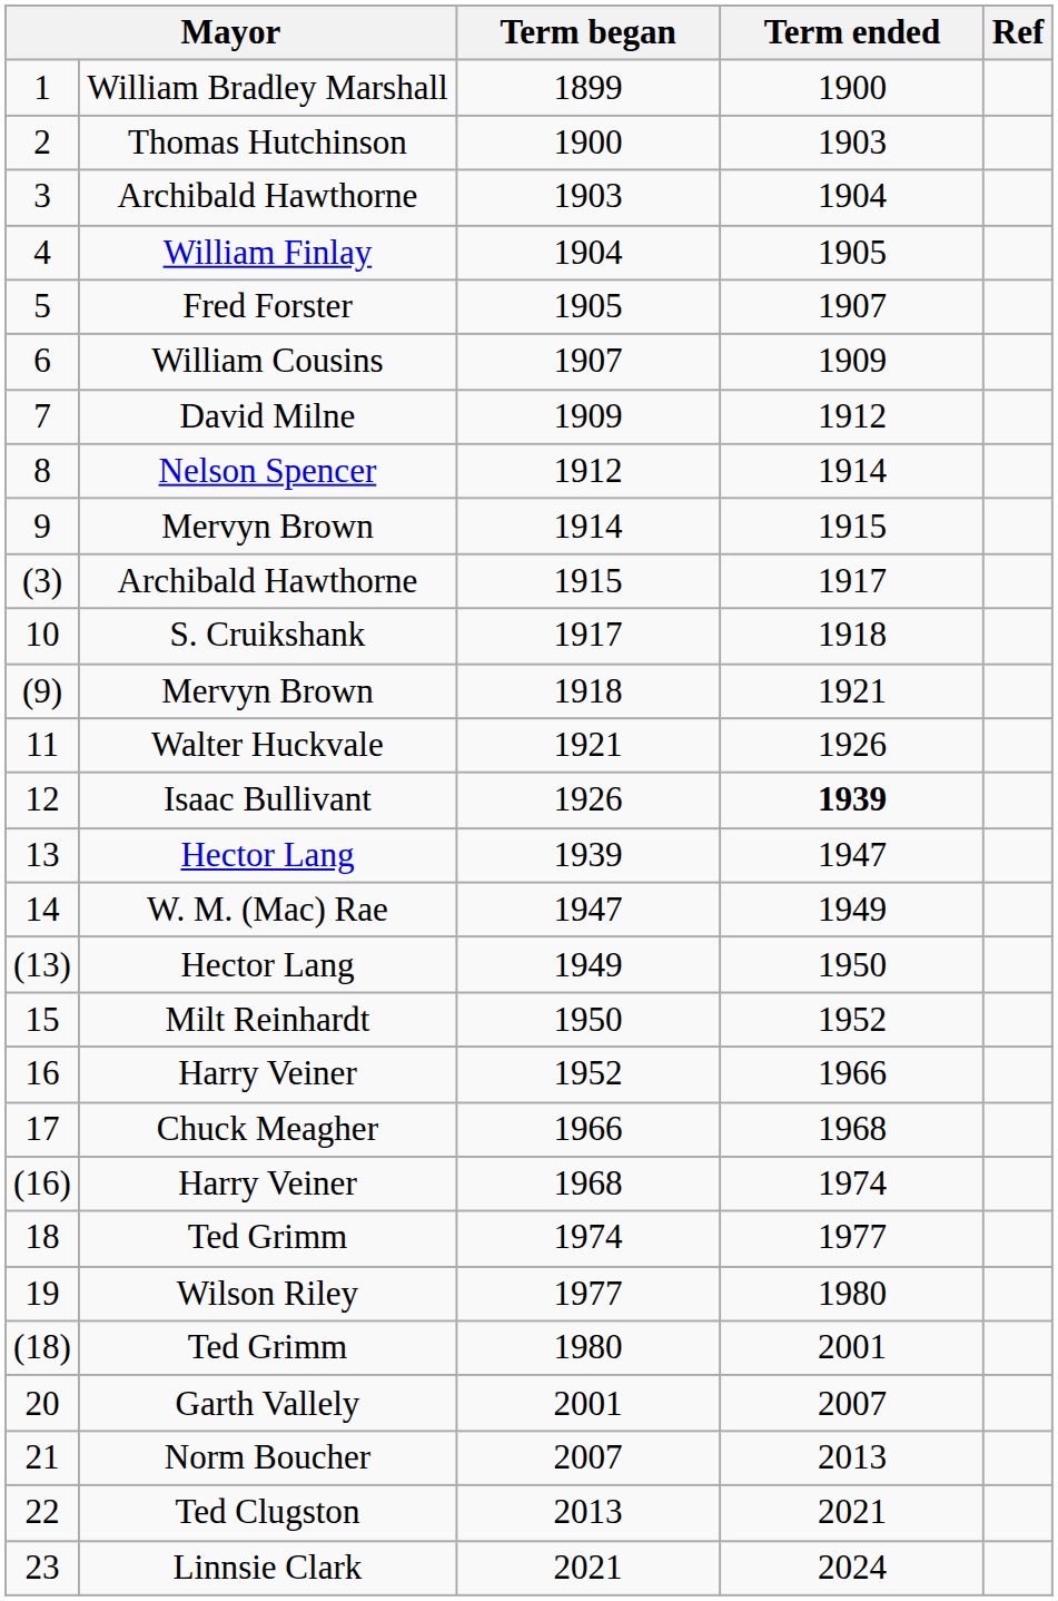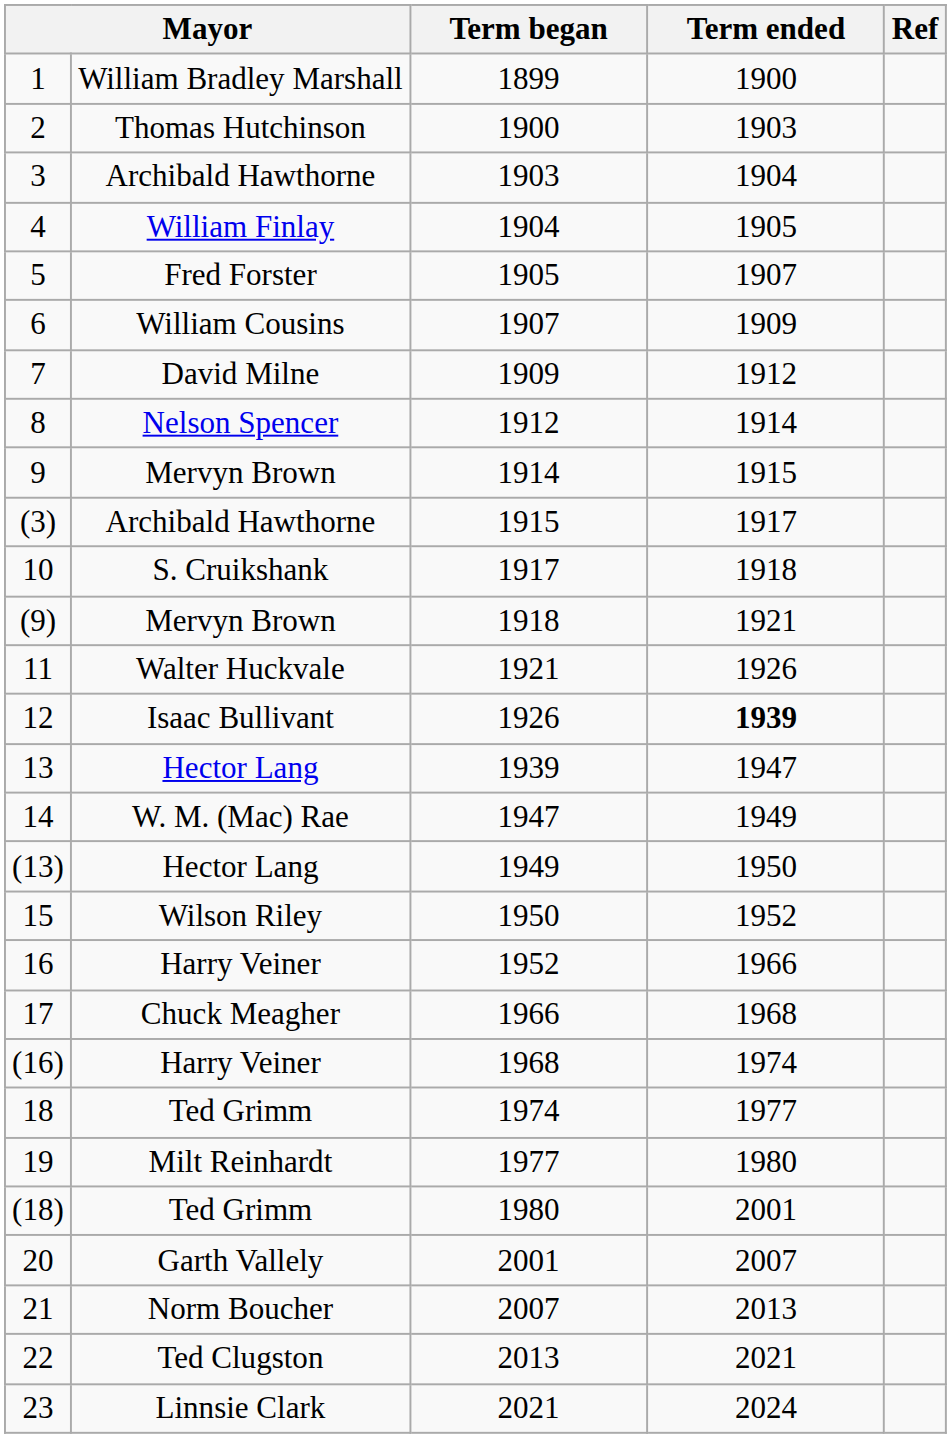15 | column 2: Milt Reinhardt -> Wilson Riley
19 | column 2: Wilson Riley -> Milt Reinhardt
